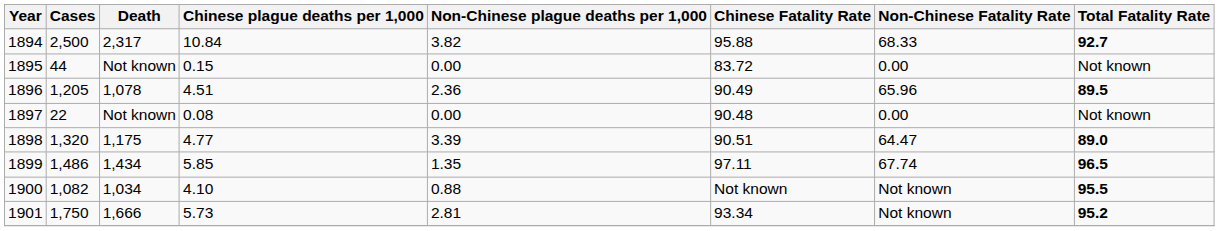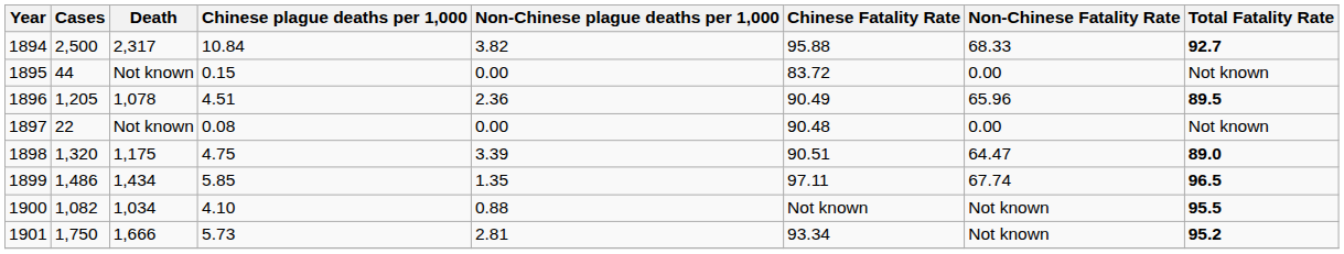1898 | Chinese plague deaths per 1,000: 4.77 -> 4.75
